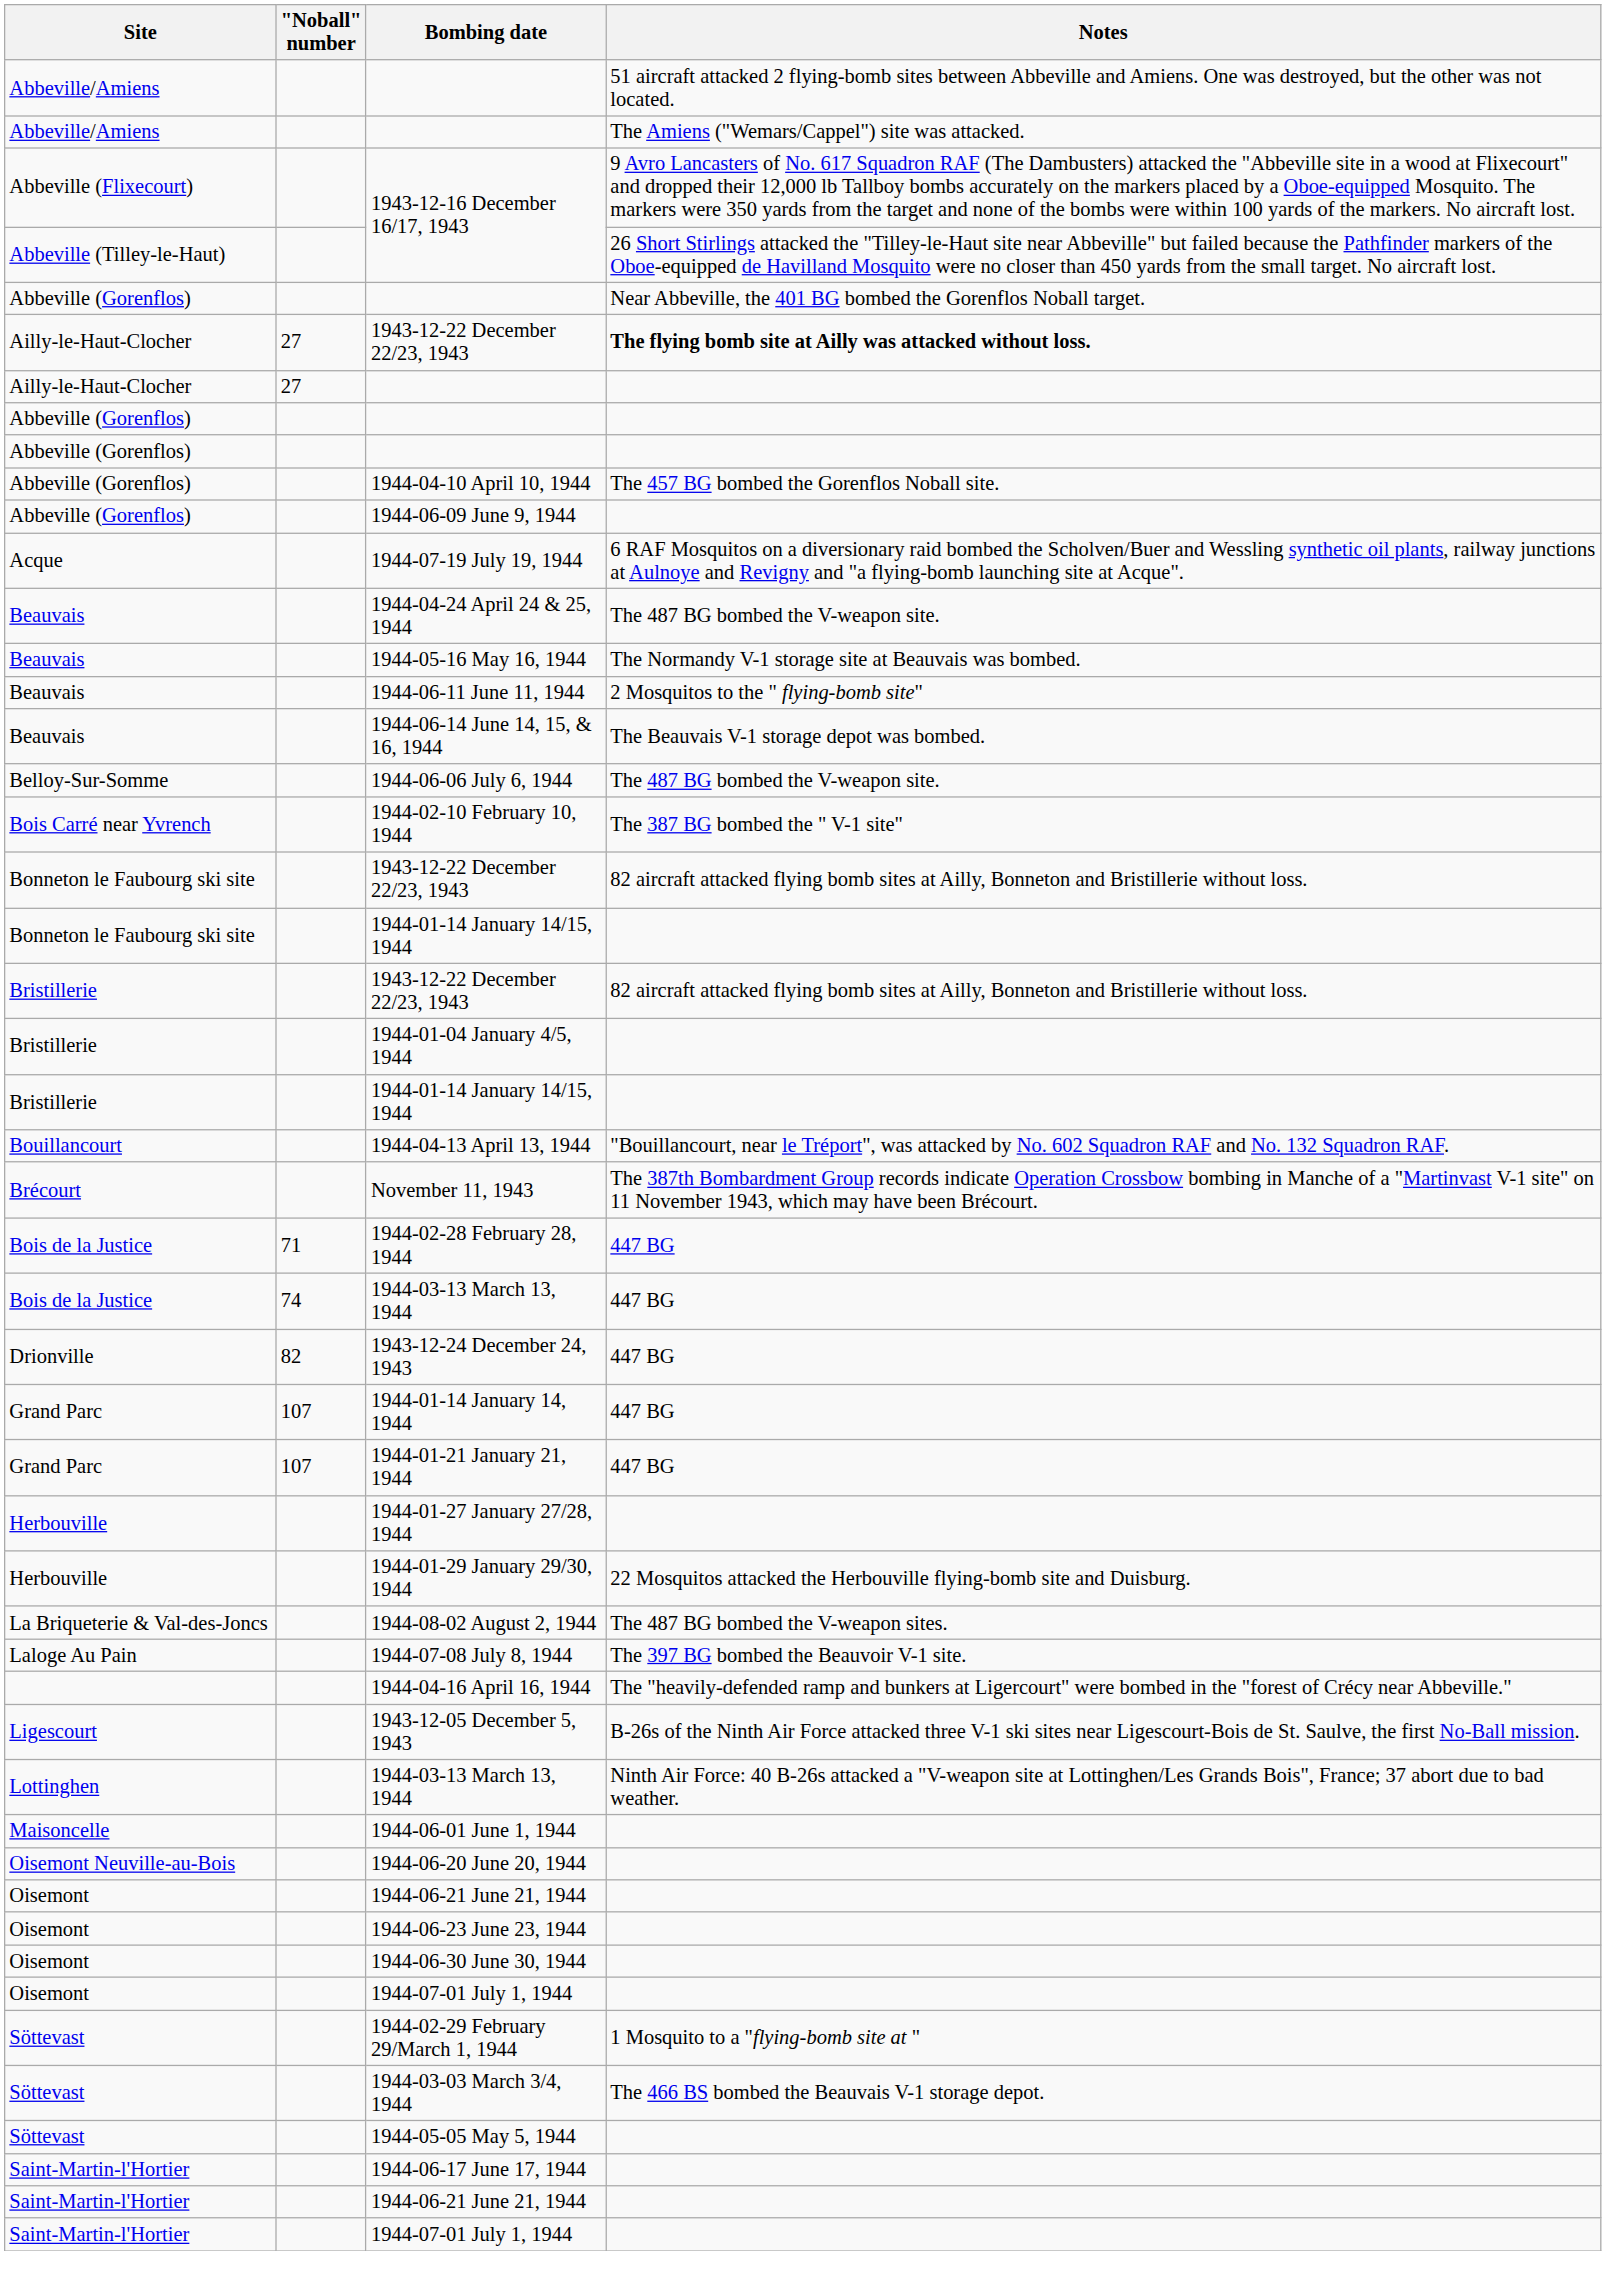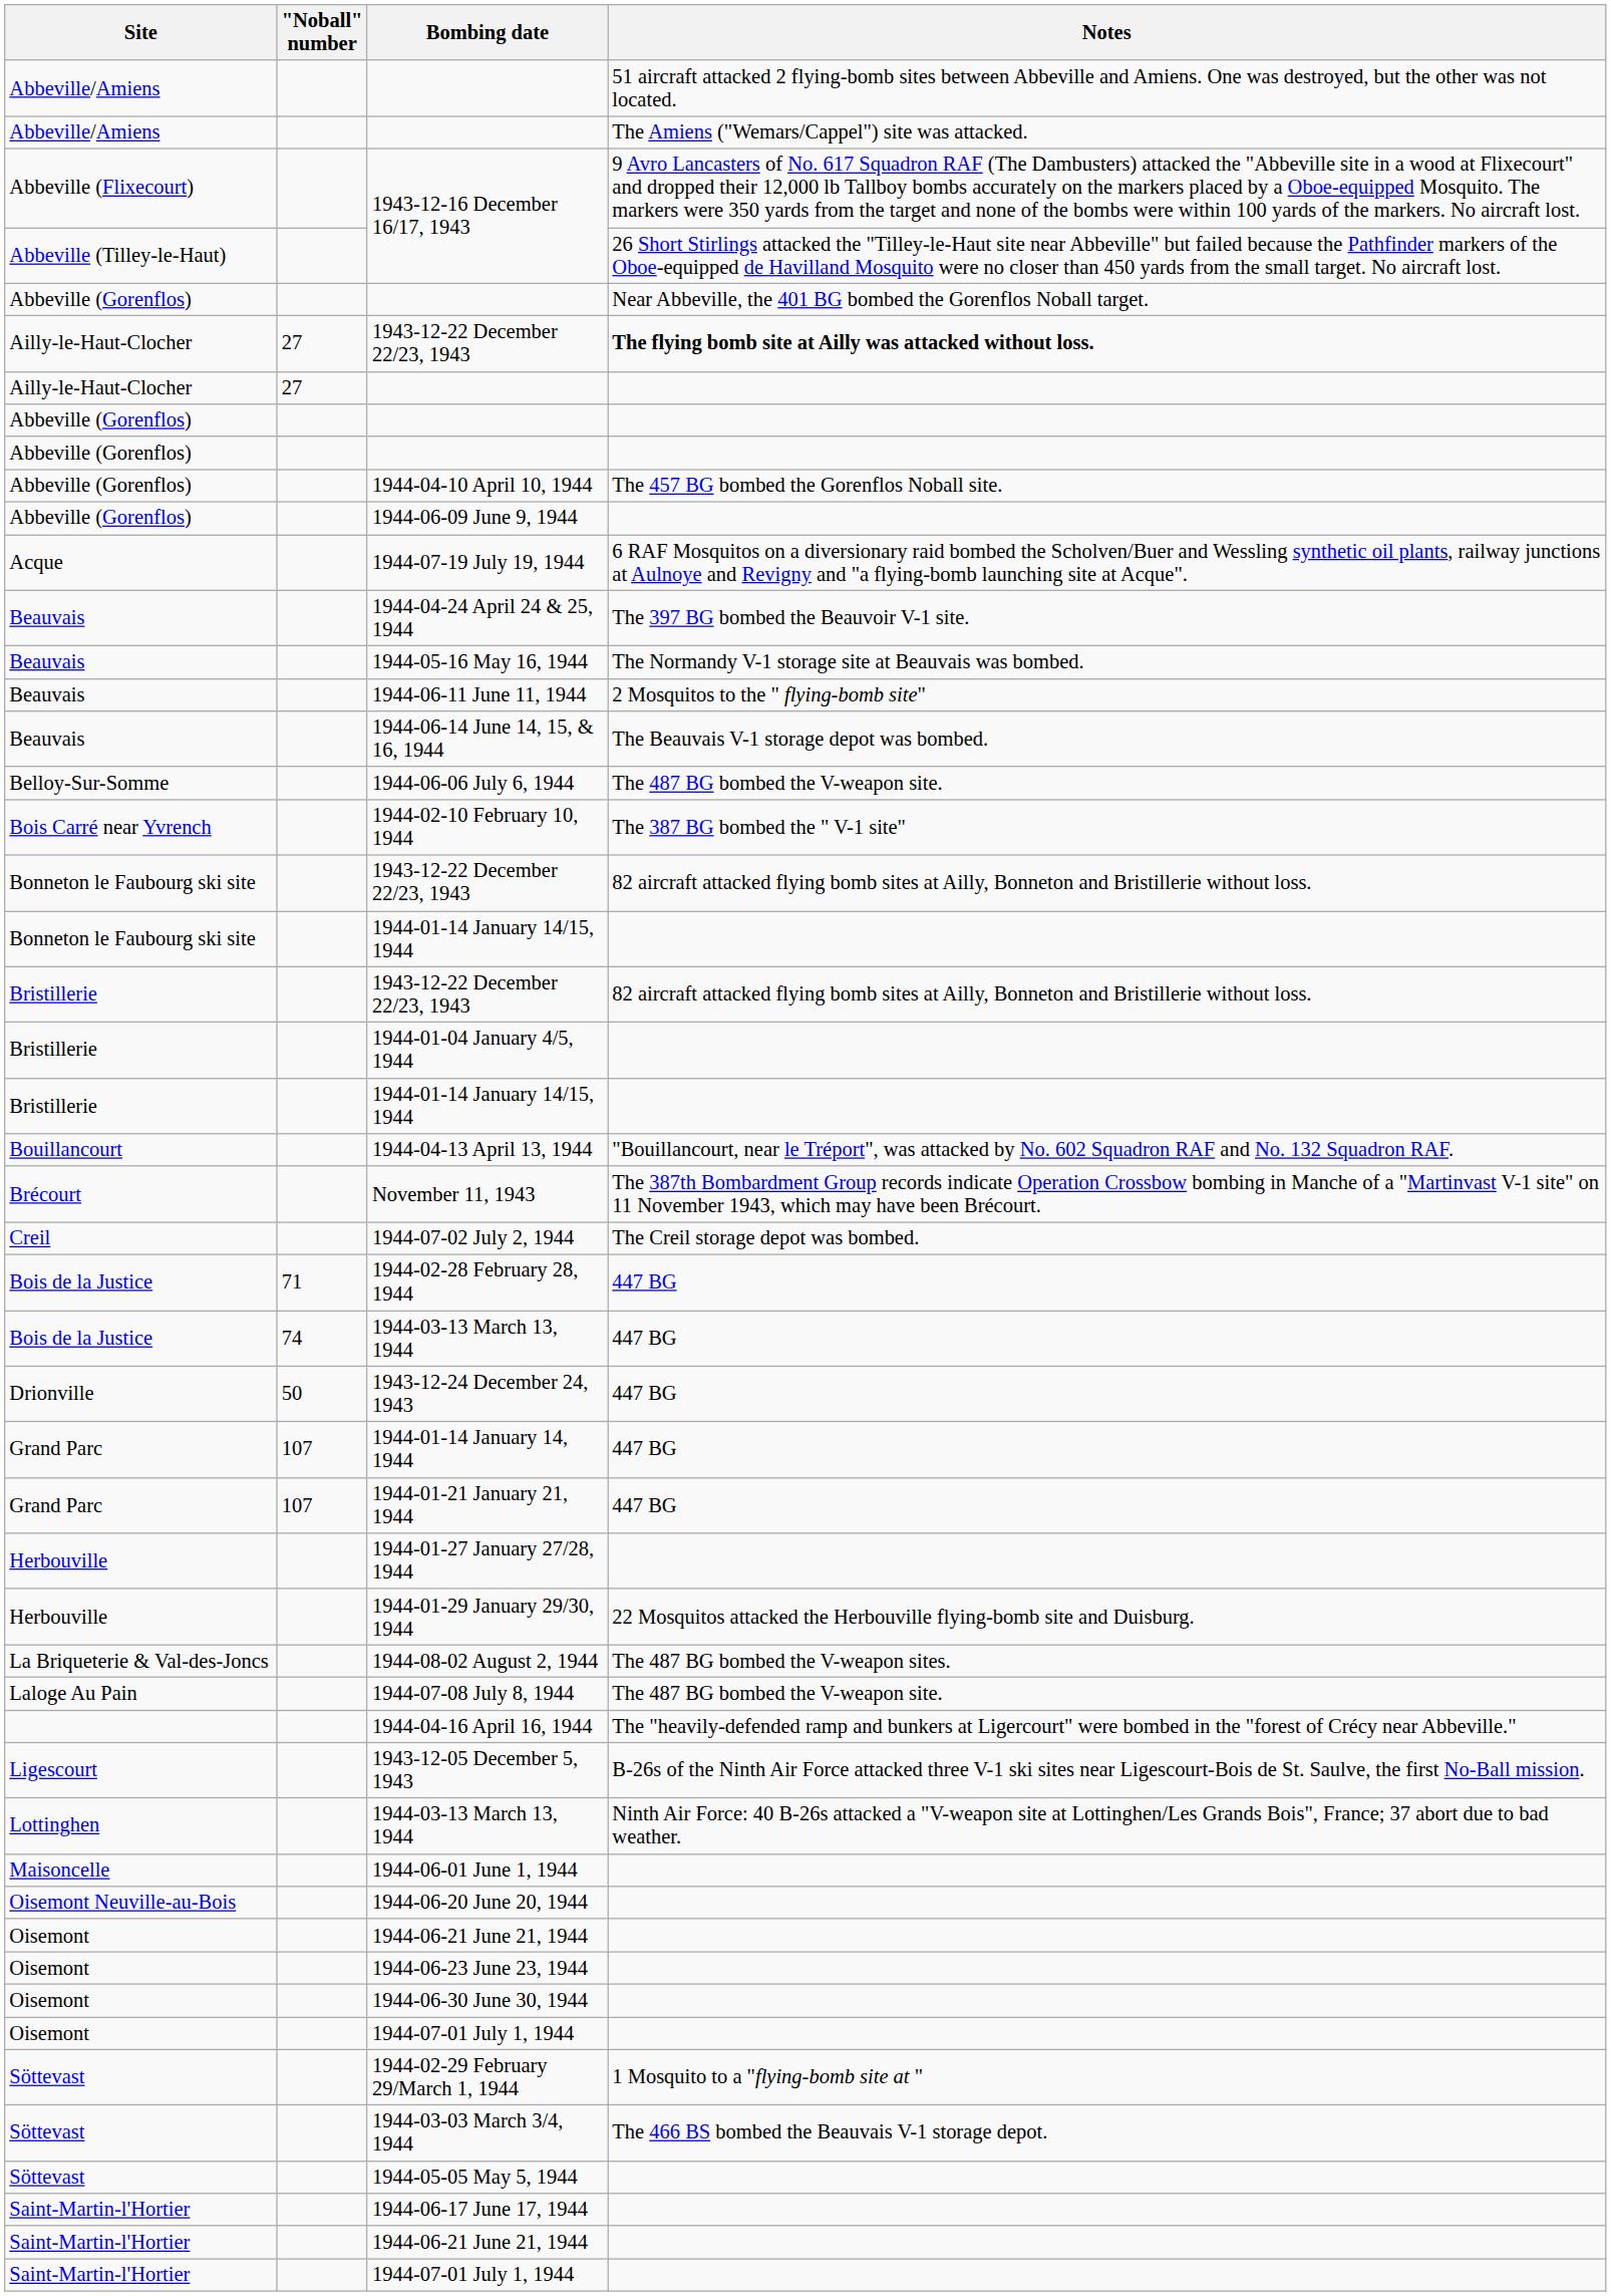1944-04-24 April 24 & 25, 1944 | Notes: The 487 BG bombed the V-weapon site. -> The 397 BG bombed the Beauvoir V-1 site.
+ row: Creil | 1944-07-02 July 2, 1944 | The Creil storage depot was bombed.
1943-12-24 December 24, 1943 | "Noball" number: 82 -> 50
1944-07-08 July 8, 1944 | Notes: The 397 BG bombed the Beauvoir V-1 site. -> The 487 BG bombed the V-weapon site.
